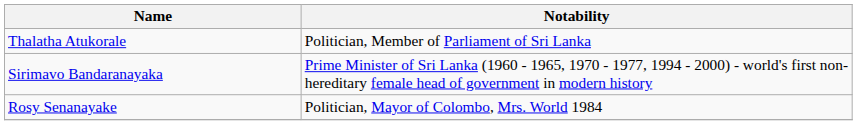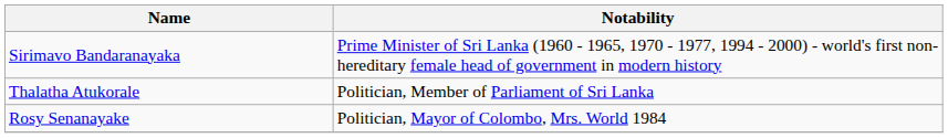rows swapped: Sirimavo Bandaranayaka <-> Thalatha Atukorale
